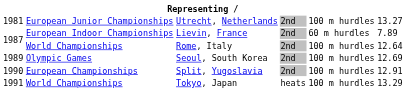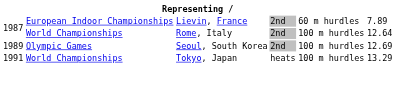- row: 1981 | European Junior Championships | Utrecht, Netherlands | 2nd | 100 m hurdles | 13.27
- row: 1990 | European Championships | Split, Yugoslavia | 2nd | 100 m hurdles | 12.91
